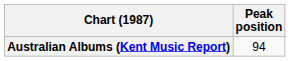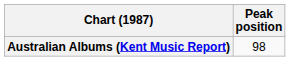Australian Albums (Kent Music Report) | Peak position: 94 -> 98
